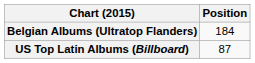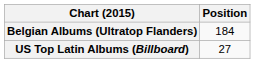US Top Latin Albums (Billboard) | Position: 87 -> 27
